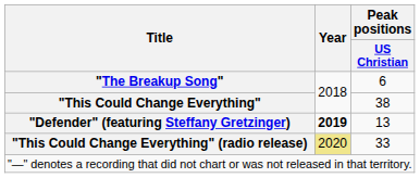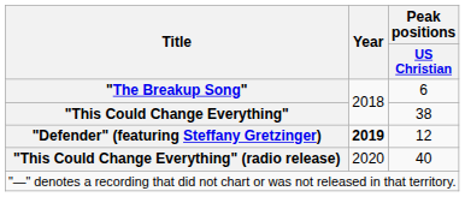"Defender" (featuring Steffany Gretzinger) | Peak positions / US Christian: 13 -> 12
"This Could Change Everything" (radio release) | Year: khaki background -> no background
"This Could Change Everything" (radio release) | Peak positions / US Christian: 33 -> 40
